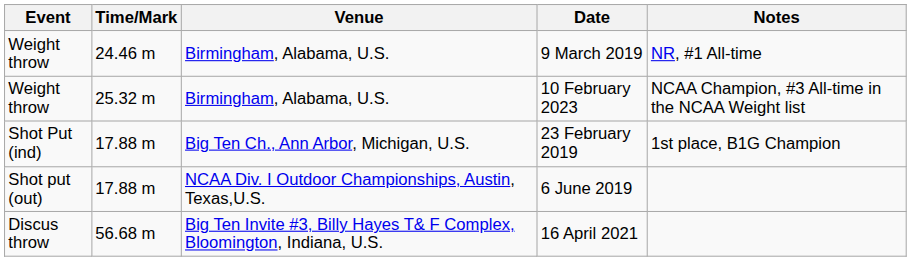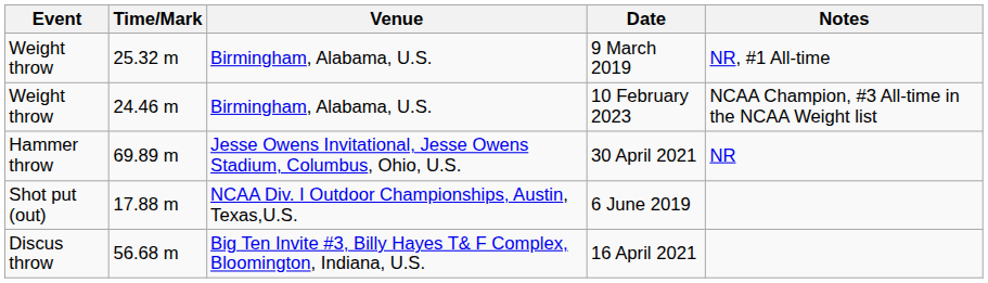9 March 2019 | Time/Mark: 24.46 m -> 25.32 m
10 February 2023 | Time/Mark: 25.32 m -> 24.46 m
- row: Shot Put (ind) | 17.88 m | Big Ten Ch., Ann Arbor, Michigan, U.S. | 23 February 2019 | 1st place, B1G Champion
+ row: Hammer throw | 69.89 m | Jesse Owens Invitational, Jesse Owens Stadium, Columbus, Ohio, U.S. | 30 April 2021 | NR
